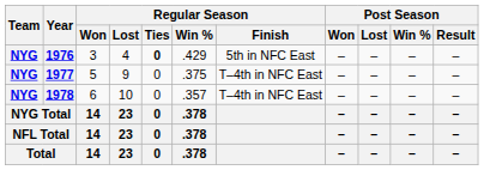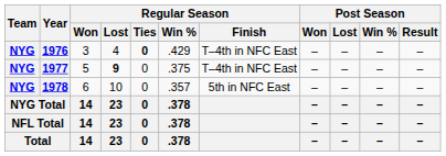1976 | Regular Season / Finish: 5th in NFC East -> T–4th in NFC East
1977 | Regular Season / Lost: normal -> bold
1978 | Regular Season / Finish: T–4th in NFC East -> 5th in NFC East
